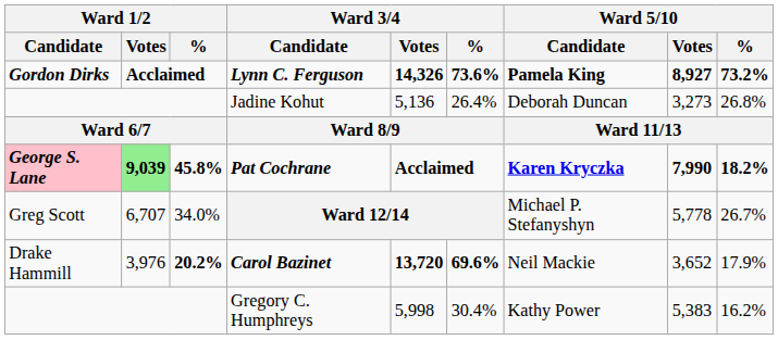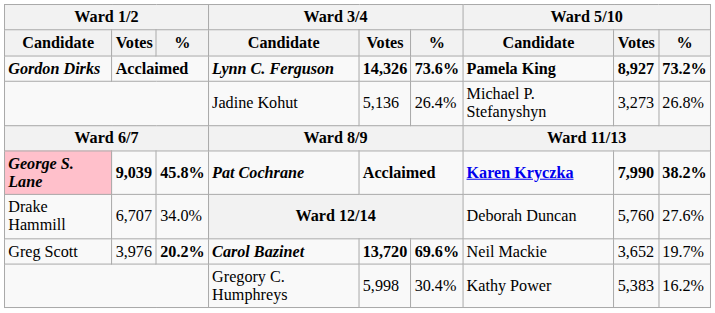Jadine Kohut | Ward 5/10 / Candidate: Deborah Duncan -> Michael P. Stefanyshyn
Pat Cochrane | Ward 1/2 / Votes: lightgreen background -> no background
Pat Cochrane | Ward 5/10 / %: 18.2% -> 38.2%
Ward 12/14 | Ward 1/2 / Candidate: Greg Scott -> Drake Hammill
Ward 12/14 | Ward 5/10 / Candidate: Michael P. Stefanyshyn -> Deborah Duncan
Ward 12/14 | Ward 5/10 / Votes: 5,778 -> 5,760
Ward 12/14 | Ward 5/10 / %: 26.7% -> 27.6%
Carol Bazinet | Ward 1/2 / Candidate: Drake Hammill -> Greg Scott
Carol Bazinet | Ward 5/10 / %: 17.9% -> 19.7%
